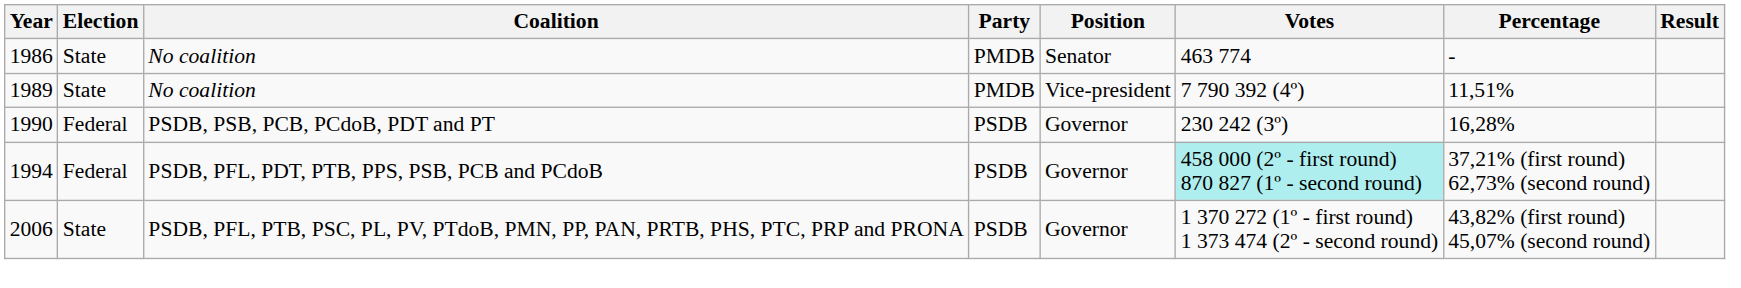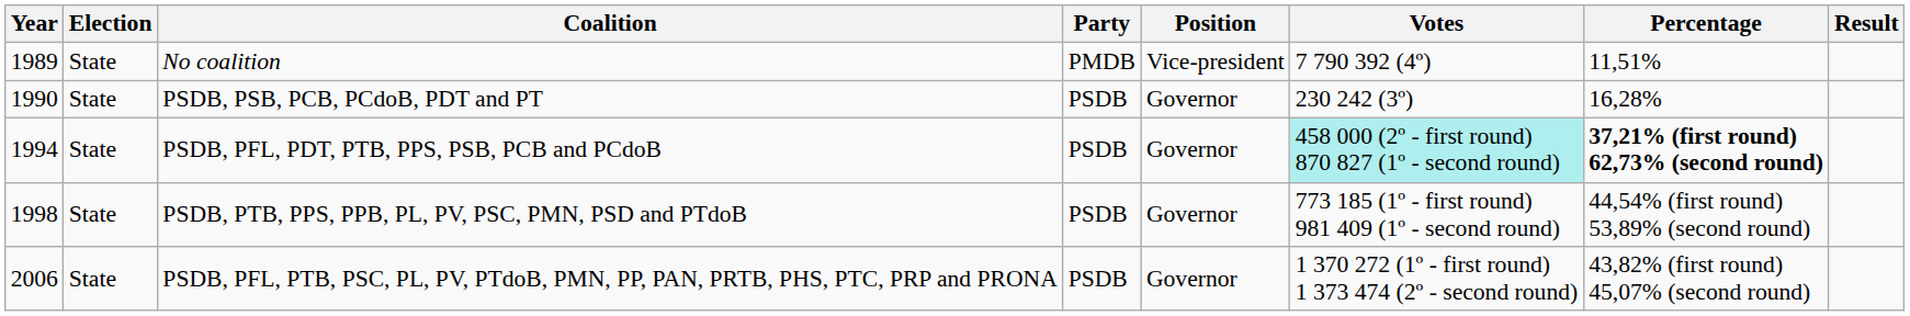- row: 1986 | State | No coalition | PMDB | Senator | 463 774 | -
1990 | Election: Federal -> State
1994 | Election: Federal -> State
1994 | Percentage: normal -> bold
+ row: 1998 | State | PSDB, PTB, PPS, PPB, PL, PV, PSC, PMN, PSD and PTdoB | PSDB | Governor | 773 185 (1º - first round) 981 409 (1º - second round) | 44,54% (first round) 53,89% (second round)
